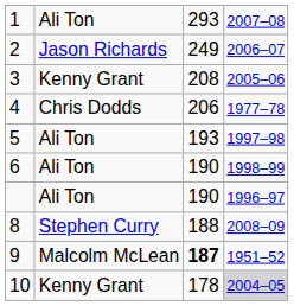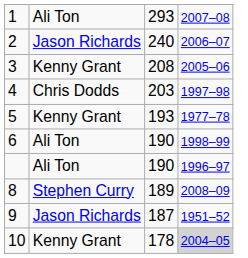2 | column 3: 249 -> 240
4 | column 3: 206 -> 203
4 | column 4: 1977–78 -> 1997–98
5 | column 2: Ali Ton -> Kenny Grant
5 | column 4: 1997–98 -> 1977–78
8 | column 3: 188 -> 189
9 | column 2: Malcolm McLean -> Jason Richards
9 | column 3: bold -> normal
